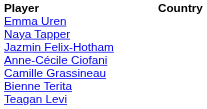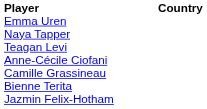rows swapped: Jazmin Felix-Hotham <-> Teagan Levi
